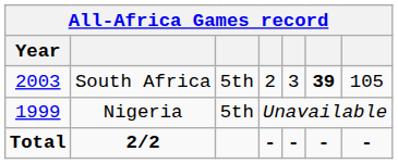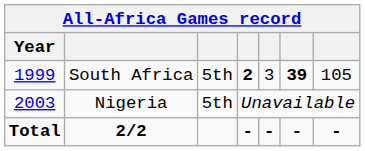South Africa | Year: 2003 -> 1999
South Africa | column 4: normal -> bold
Nigeria | Year: 1999 -> 2003
